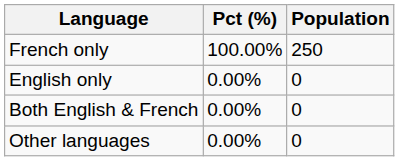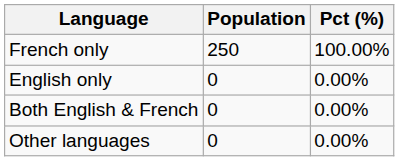columns swapped: Population <-> Pct (%)
